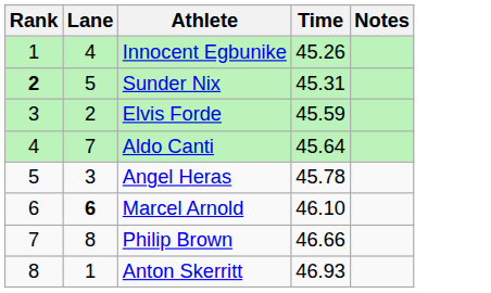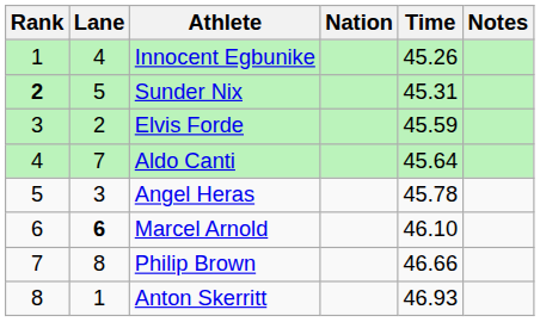+ column: Nation
